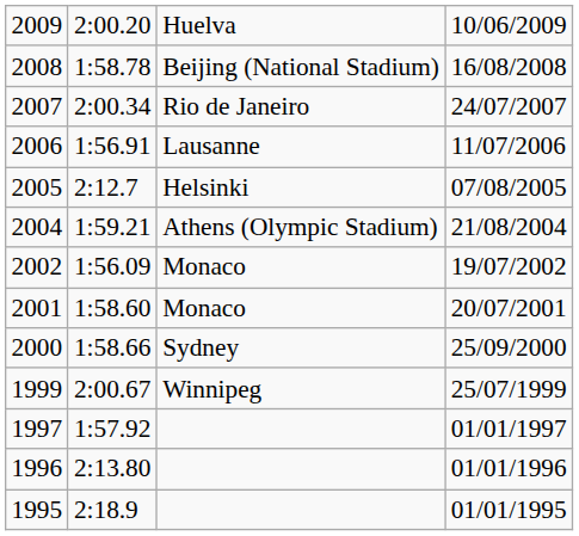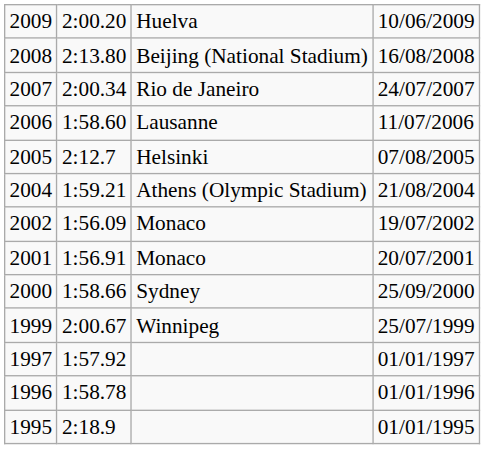2008 | column 2: 1:58.78 -> 2:13.80
2006 | column 2: 1:56.91 -> 1:58.60
2001 | column 2: 1:58.60 -> 1:56.91
1996 | column 2: 2:13.80 -> 1:58.78
